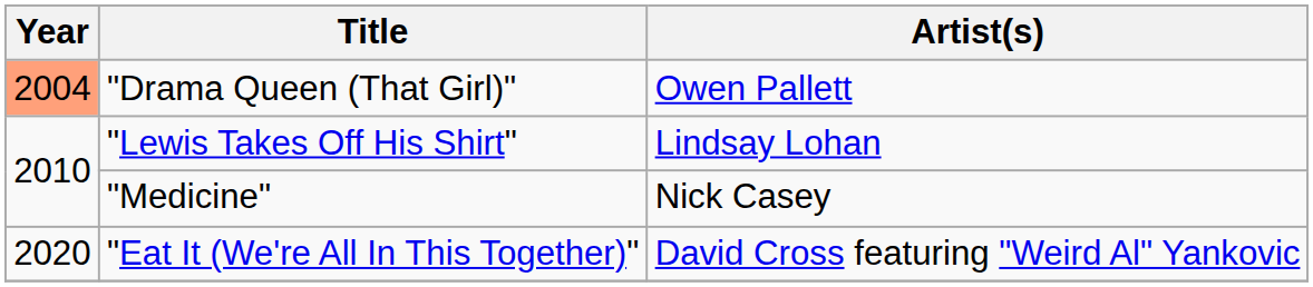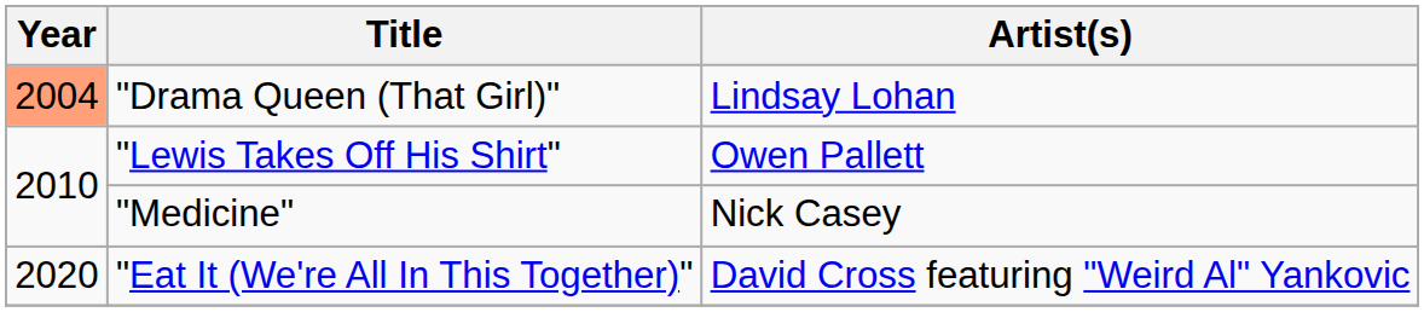"Drama Queen (That Girl)" | Artist(s): Owen Pallett -> Lindsay Lohan
"Lewis Takes Off His Shirt" | Artist(s): Lindsay Lohan -> Owen Pallett
